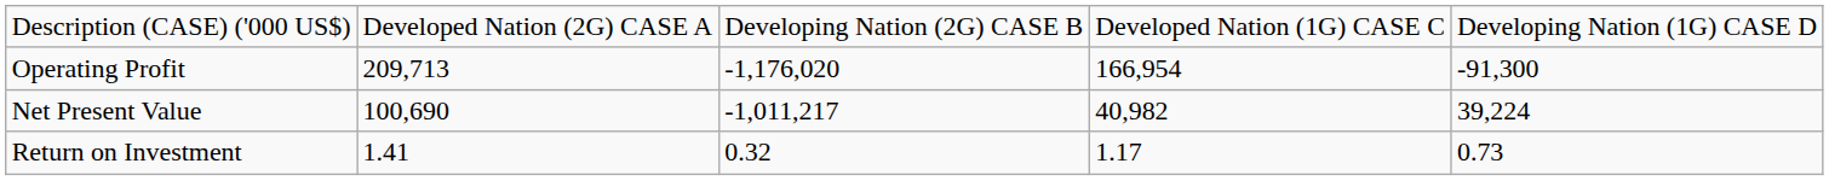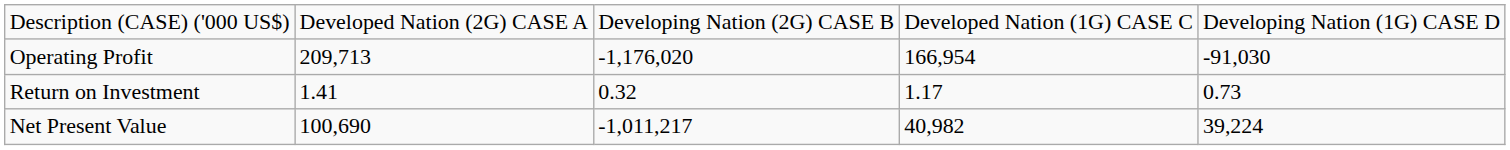Operating Profit | column 5: -91,300 -> -91,030
rows swapped: Net Present Value <-> Return on Investment
